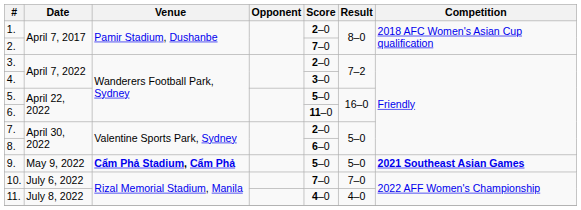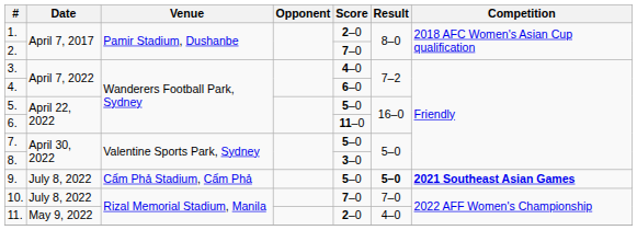3. | Score: 2–0 -> 4–0
4. | Score: 3–0 -> 6–0
7. | Score: 2–0 -> 5–0
8. | Score: 6–0 -> 3–0
9. | Date: May 9, 2022 -> July 8, 2022
9. | Venue: bold -> normal
9. | Result: normal -> bold
10. | Date: July 6, 2022 -> July 8, 2022
11. | Date: July 8, 2022 -> May 9, 2022
11. | Score: 4–0 -> 2–0
